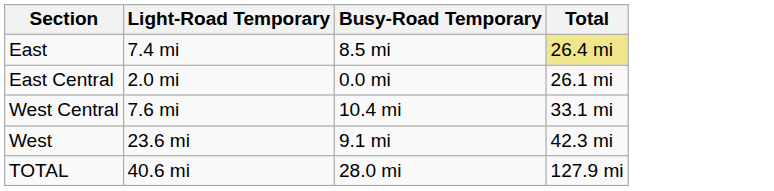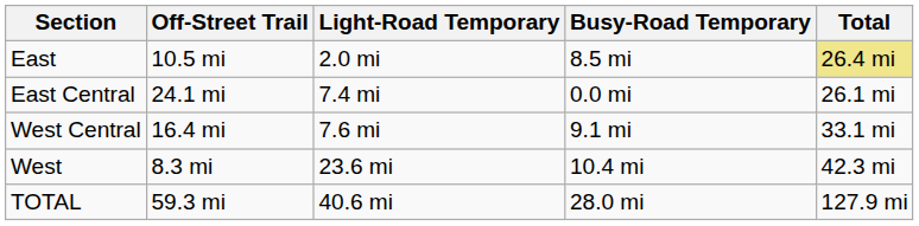+ column: Off-Street Trail | 10.5 mi | 24.1 mi | 16.4 mi | 8.3 mi | 59.3 mi
East | Light-Road Temporary: 7.4 mi -> 2.0 mi
East Central | Light-Road Temporary: 2.0 mi -> 7.4 mi
West Central | Busy-Road Temporary: 10.4 mi -> 9.1 mi
West | Busy-Road Temporary: 9.1 mi -> 10.4 mi
